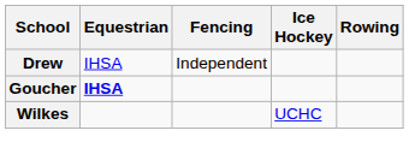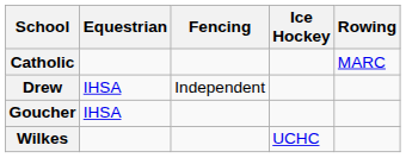+ row: Catholic | MARC
Goucher | Equestrian: bold -> normal
